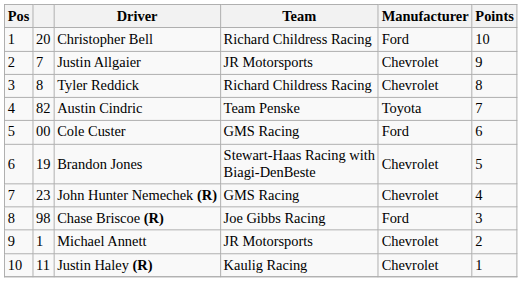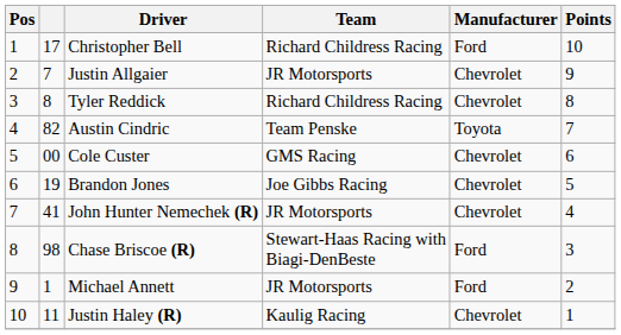Christopher Bell | column 2: 20 -> 17
Cole Custer | Manufacturer: Ford -> Chevrolet
Brandon Jones | Team: Stewart-Haas Racing with Biagi-DenBeste -> Joe Gibbs Racing
John Hunter Nemechek (R) | column 2: 23 -> 41
John Hunter Nemechek (R) | Team: GMS Racing -> JR Motorsports
Chase Briscoe (R) | Team: Joe Gibbs Racing -> Stewart-Haas Racing with Biagi-DenBeste
Michael Annett | Manufacturer: Chevrolet -> Ford
